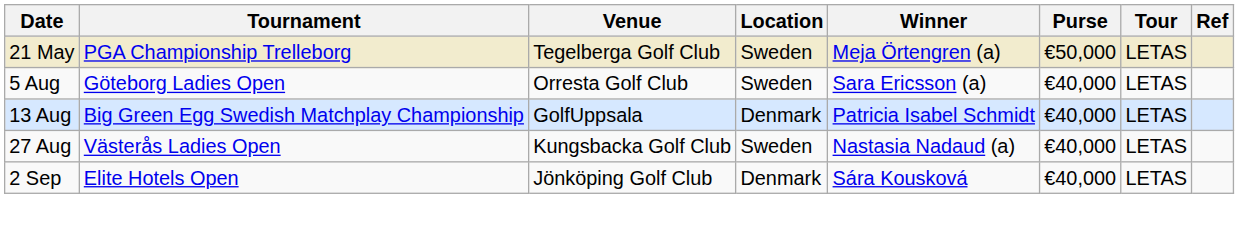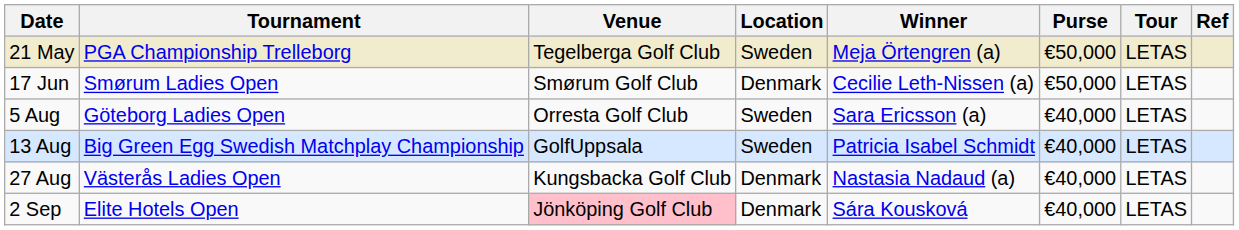+ row: 17 Jun | Smørum Ladies Open | Smørum Golf Club | Denmark | Cecilie Leth-Nissen (a) | €50,000 | LETAS
13 Aug | Location: Denmark -> Sweden
27 Aug | Location: Sweden -> Denmark
2 Sep | Venue: no background -> pink background
